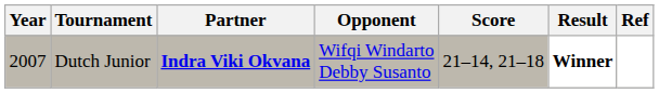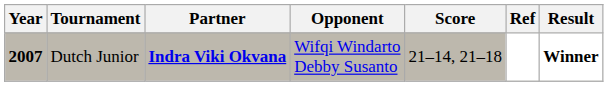columns swapped: Result <-> Ref
Dutch Junior | Year: normal -> bold
